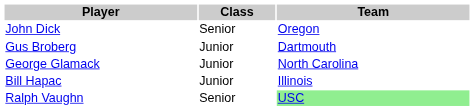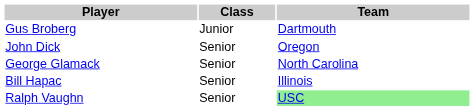rows swapped: Gus Broberg <-> John Dick
George Glamack | Class: Junior -> Senior
Bill Hapac | Class: Junior -> Senior
